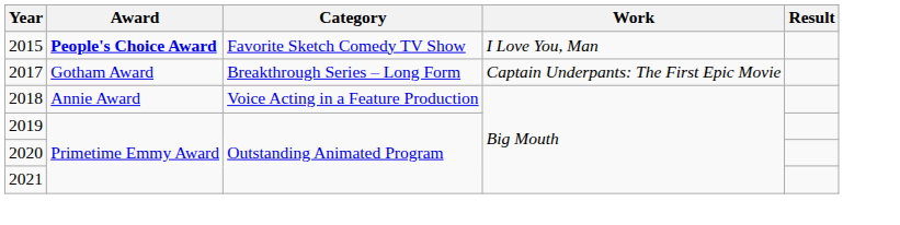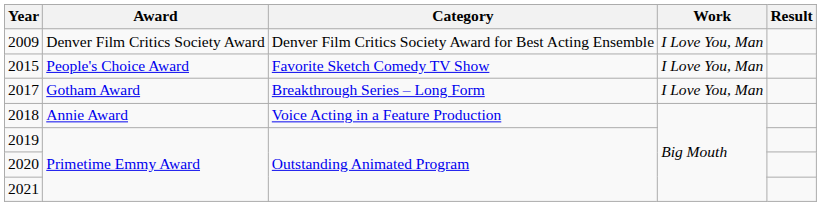+ row: 2009 | Denver Film Critics Society Award | Denver Film Critics Society Award for Best Acting Ensemble | I Love You, Man
2015 | Award: bold -> normal
2017 | Work: Captain Underpants: The First Epic Movie -> I Love You, Man
